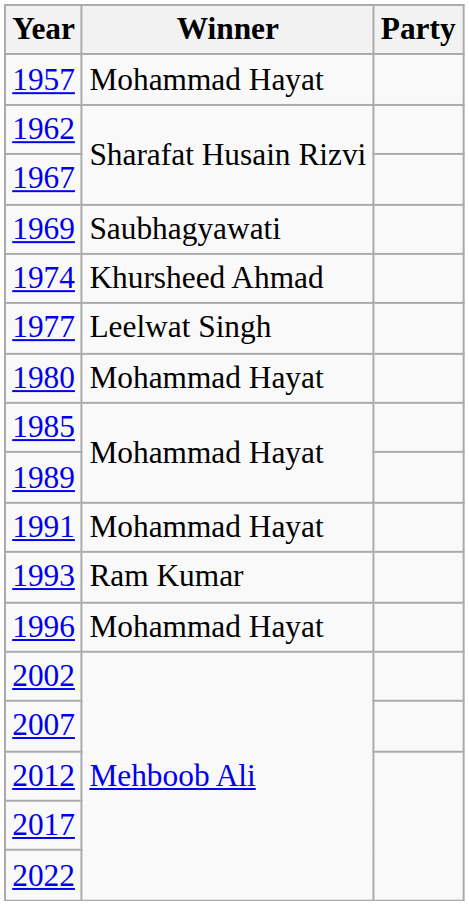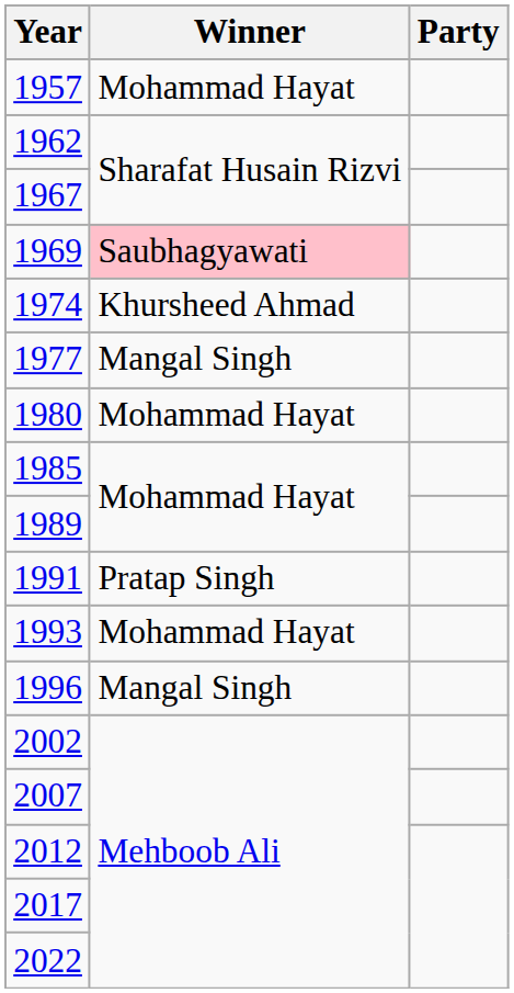1969 | Winner: no background -> pink background
1977 | Winner: Leelwat Singh -> Mangal Singh
1991 | Winner: Mohammad Hayat -> Pratap Singh
1993 | Winner: Ram Kumar -> Mohammad Hayat
1996 | Winner: Mohammad Hayat -> Mangal Singh
